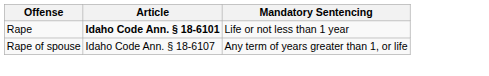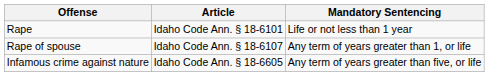Rape | Article: bold -> normal
+ row: Infamous crime against nature | Idaho Code Ann. § 18-6605 | Any term of years greater than five, or life
